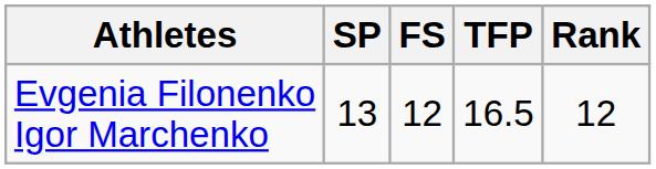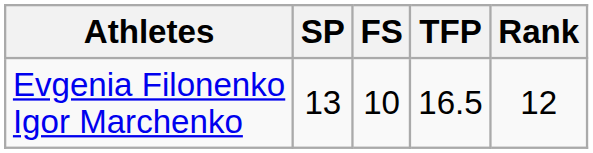Evgenia Filonenko Igor Marchenko | FS: 12 -> 10
